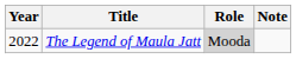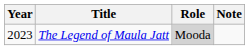The Legend of Maula Jatt | Year: 2022 -> 2023
